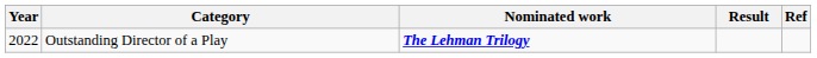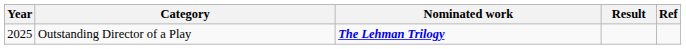Outstanding Director of a Play | Year: 2022 -> 2025
